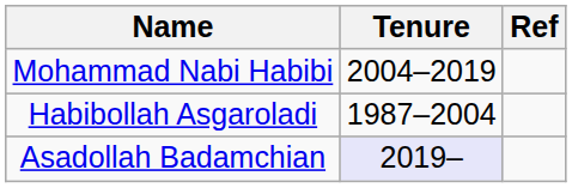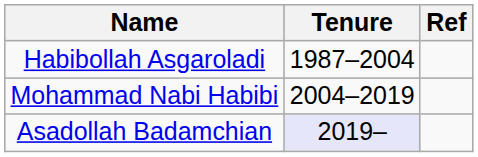rows swapped: Habibollah Asgaroladi <-> Mohammad Nabi Habibi
